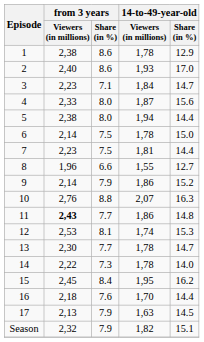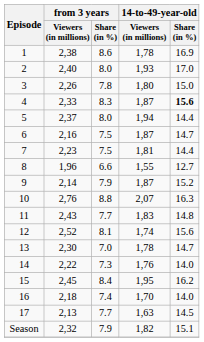1 | 14-to-49-year-old / Share (in %): 12.9 -> 16.9
2 | from 3 years / Share (in %): 8.6 -> 8.0
3 | from 3 years / Viewers (in millions): 2,23 -> 2,26
3 | from 3 years / Share (in %): 7.1 -> 7.8
3 | 14-to-49-year-old / Viewers (in millions): 1,84 -> 1,80
3 | 14-to-49-year-old / Share (in %): 14.7 -> 15.0
4 | from 3 years / Share (in %): 8.0 -> 8.3
4 | 14-to-49-year-old / Share (in %): normal -> bold
5 | from 3 years / Viewers (in millions): 2,38 -> 2,37
6 | from 3 years / Viewers (in millions): 2,14 -> 2,16
6 | 14-to-49-year-old / Viewers (in millions): 1,78 -> 1,87
6 | 14-to-49-year-old / Share (in %): 15.0 -> 14.7
9 | 14-to-49-year-old / Viewers (in millions): 1,86 -> 1,87
11 | from 3 years / Viewers (in millions): bold -> normal
11 | 14-to-49-year-old / Viewers (in millions): 1,86 -> 1,83
12 | from 3 years / Viewers (in millions): 2,53 -> 2,52
12 | 14-to-49-year-old / Share (in %): 15.3 -> 15.6
13 | from 3 years / Share (in %): 7.7 -> 7.0
14 | 14-to-49-year-old / Viewers (in millions): 1,78 -> 1,76
16 | from 3 years / Share (in %): 7.6 -> 7.4
16 | 14-to-49-year-old / Share (in %): 14.4 -> 14.0
17 | from 3 years / Share (in %): 7.9 -> 7.7
